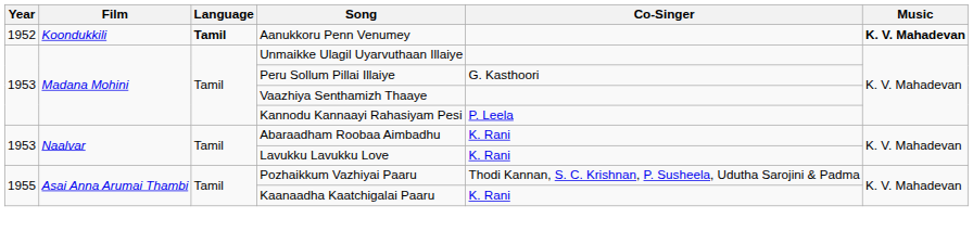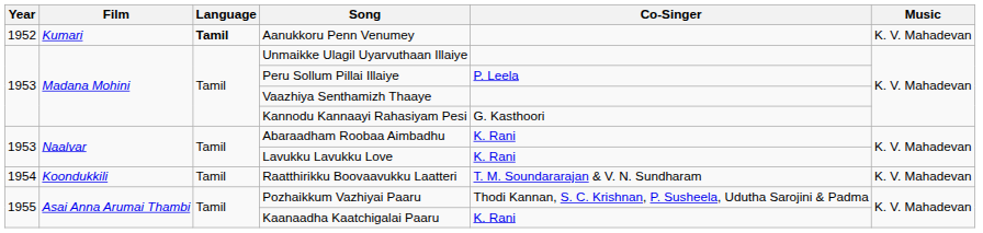Aanukkoru Penn Venumey | Film: Koondukkili -> Kumari
Aanukkoru Penn Venumey | Music: bold -> normal
Peru Sollum Pillai Illaiye | Co-Singer: G. Kasthoori -> P. Leela
Kannodu Kannaayi Rahasiyam Pesi | Co-Singer: P. Leela -> G. Kasthoori
+ row: 1954 | Koondukkili | Tamil | Raatthirikku Boovaavukku Laatteri | T. M. Soundararajan & V. N. Sundharam | K. V. Mahadevan
